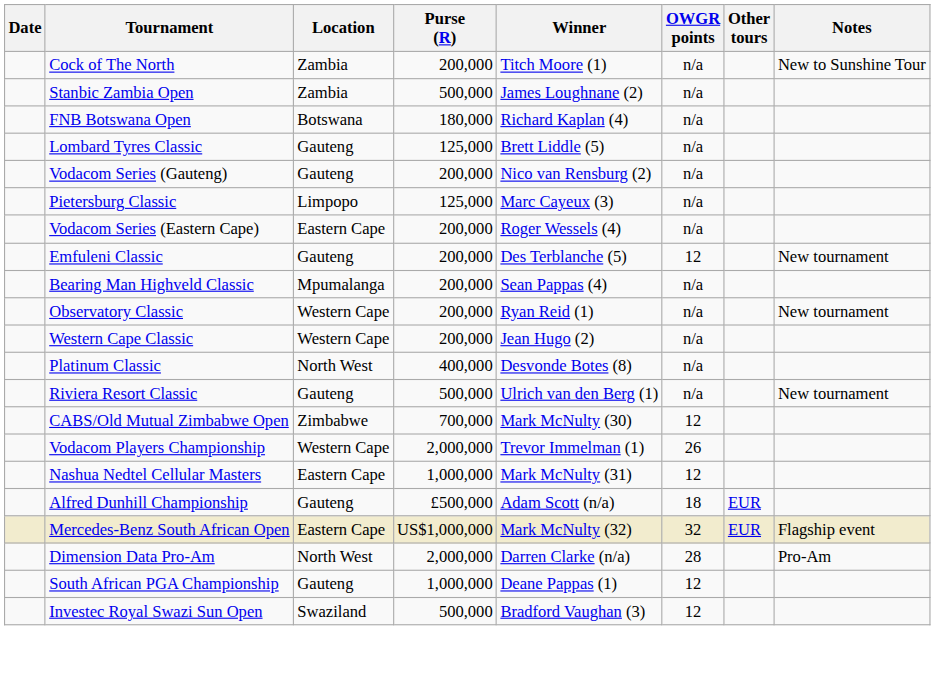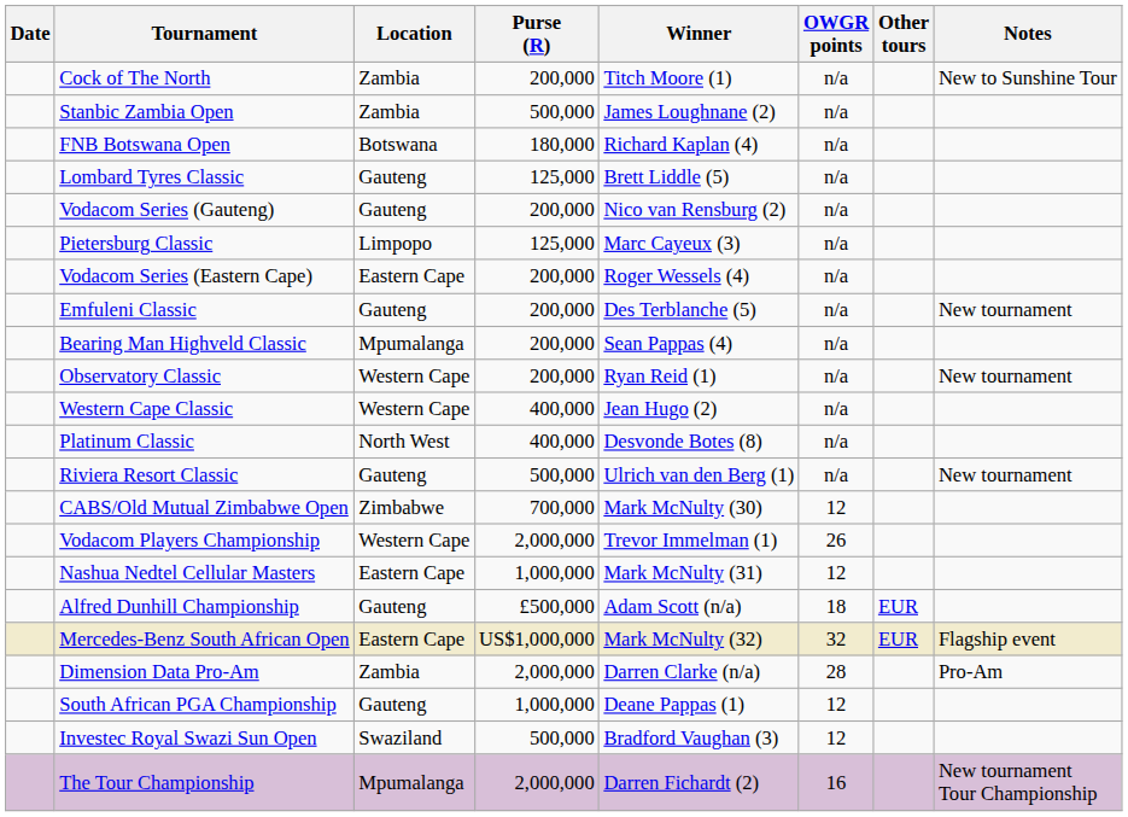Emfuleni Classic | OWGR points: 12 -> n/a
Western Cape Classic | Purse (R): 200,000 -> 400,000
Dimension Data Pro-Am | Location: North West -> Zambia
+ row: The Tour Championship | Mpumalanga | 2,000,000 | Darren Fichardt (2) | 16 | New tournament Tour Championship
